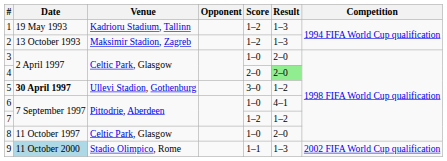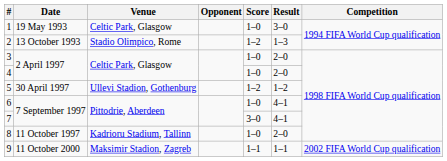1 | Venue: Kadrioru Stadium, Tallinn -> Celtic Park, Glasgow
1 | Score: 1–2 -> 1–0
1 | Result: 1–3 -> 3–0
2 | Venue: Maksimir Stadion, Zagreb -> Stadio Olimpico, Rome
4 | Score: 2–0 -> 1–0
4 | Result: lightgreen background -> no background
5 | Date: bold -> normal
5 | Score: 3–0 -> 1–2
7 | Score: 1–2 -> 3–0
7 | Result: 1–2 -> 4–1
8 | Venue: Celtic Park, Glasgow -> Kadrioru Stadium, Tallinn
9 | Date: lightblue background -> no background
9 | Venue: Stadio Olimpico, Rome -> Maksimir Stadion, Zagreb
9 | Result: 1–3 -> 1–1
